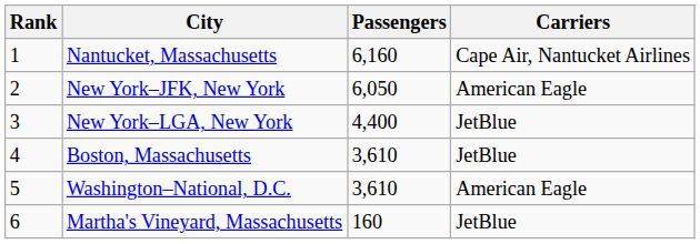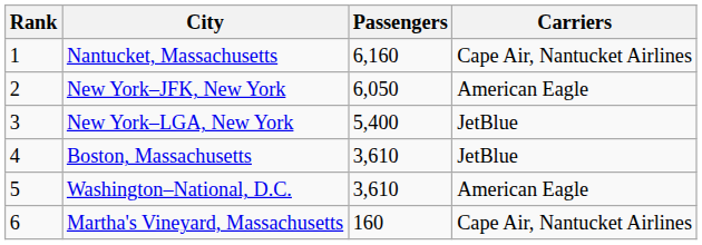New York–LGA, New York | Passengers: 4,400 -> 5,400
Martha's Vineyard, Massachusetts | Carriers: JetBlue -> Cape Air, Nantucket Airlines
